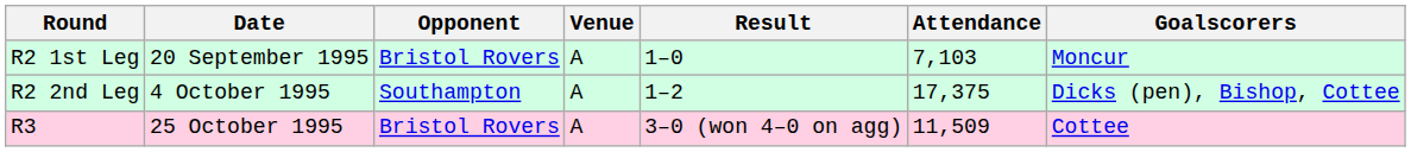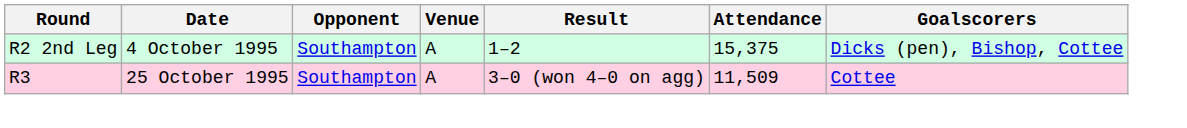- row: R2 1st Leg | 20 September 1995 | Bristol Rovers | A | 1–0 | 7,103 | Moncur
R2 2nd Leg | Attendance: 17,375 -> 15,375
R3 | Opponent: Bristol Rovers -> Southampton
